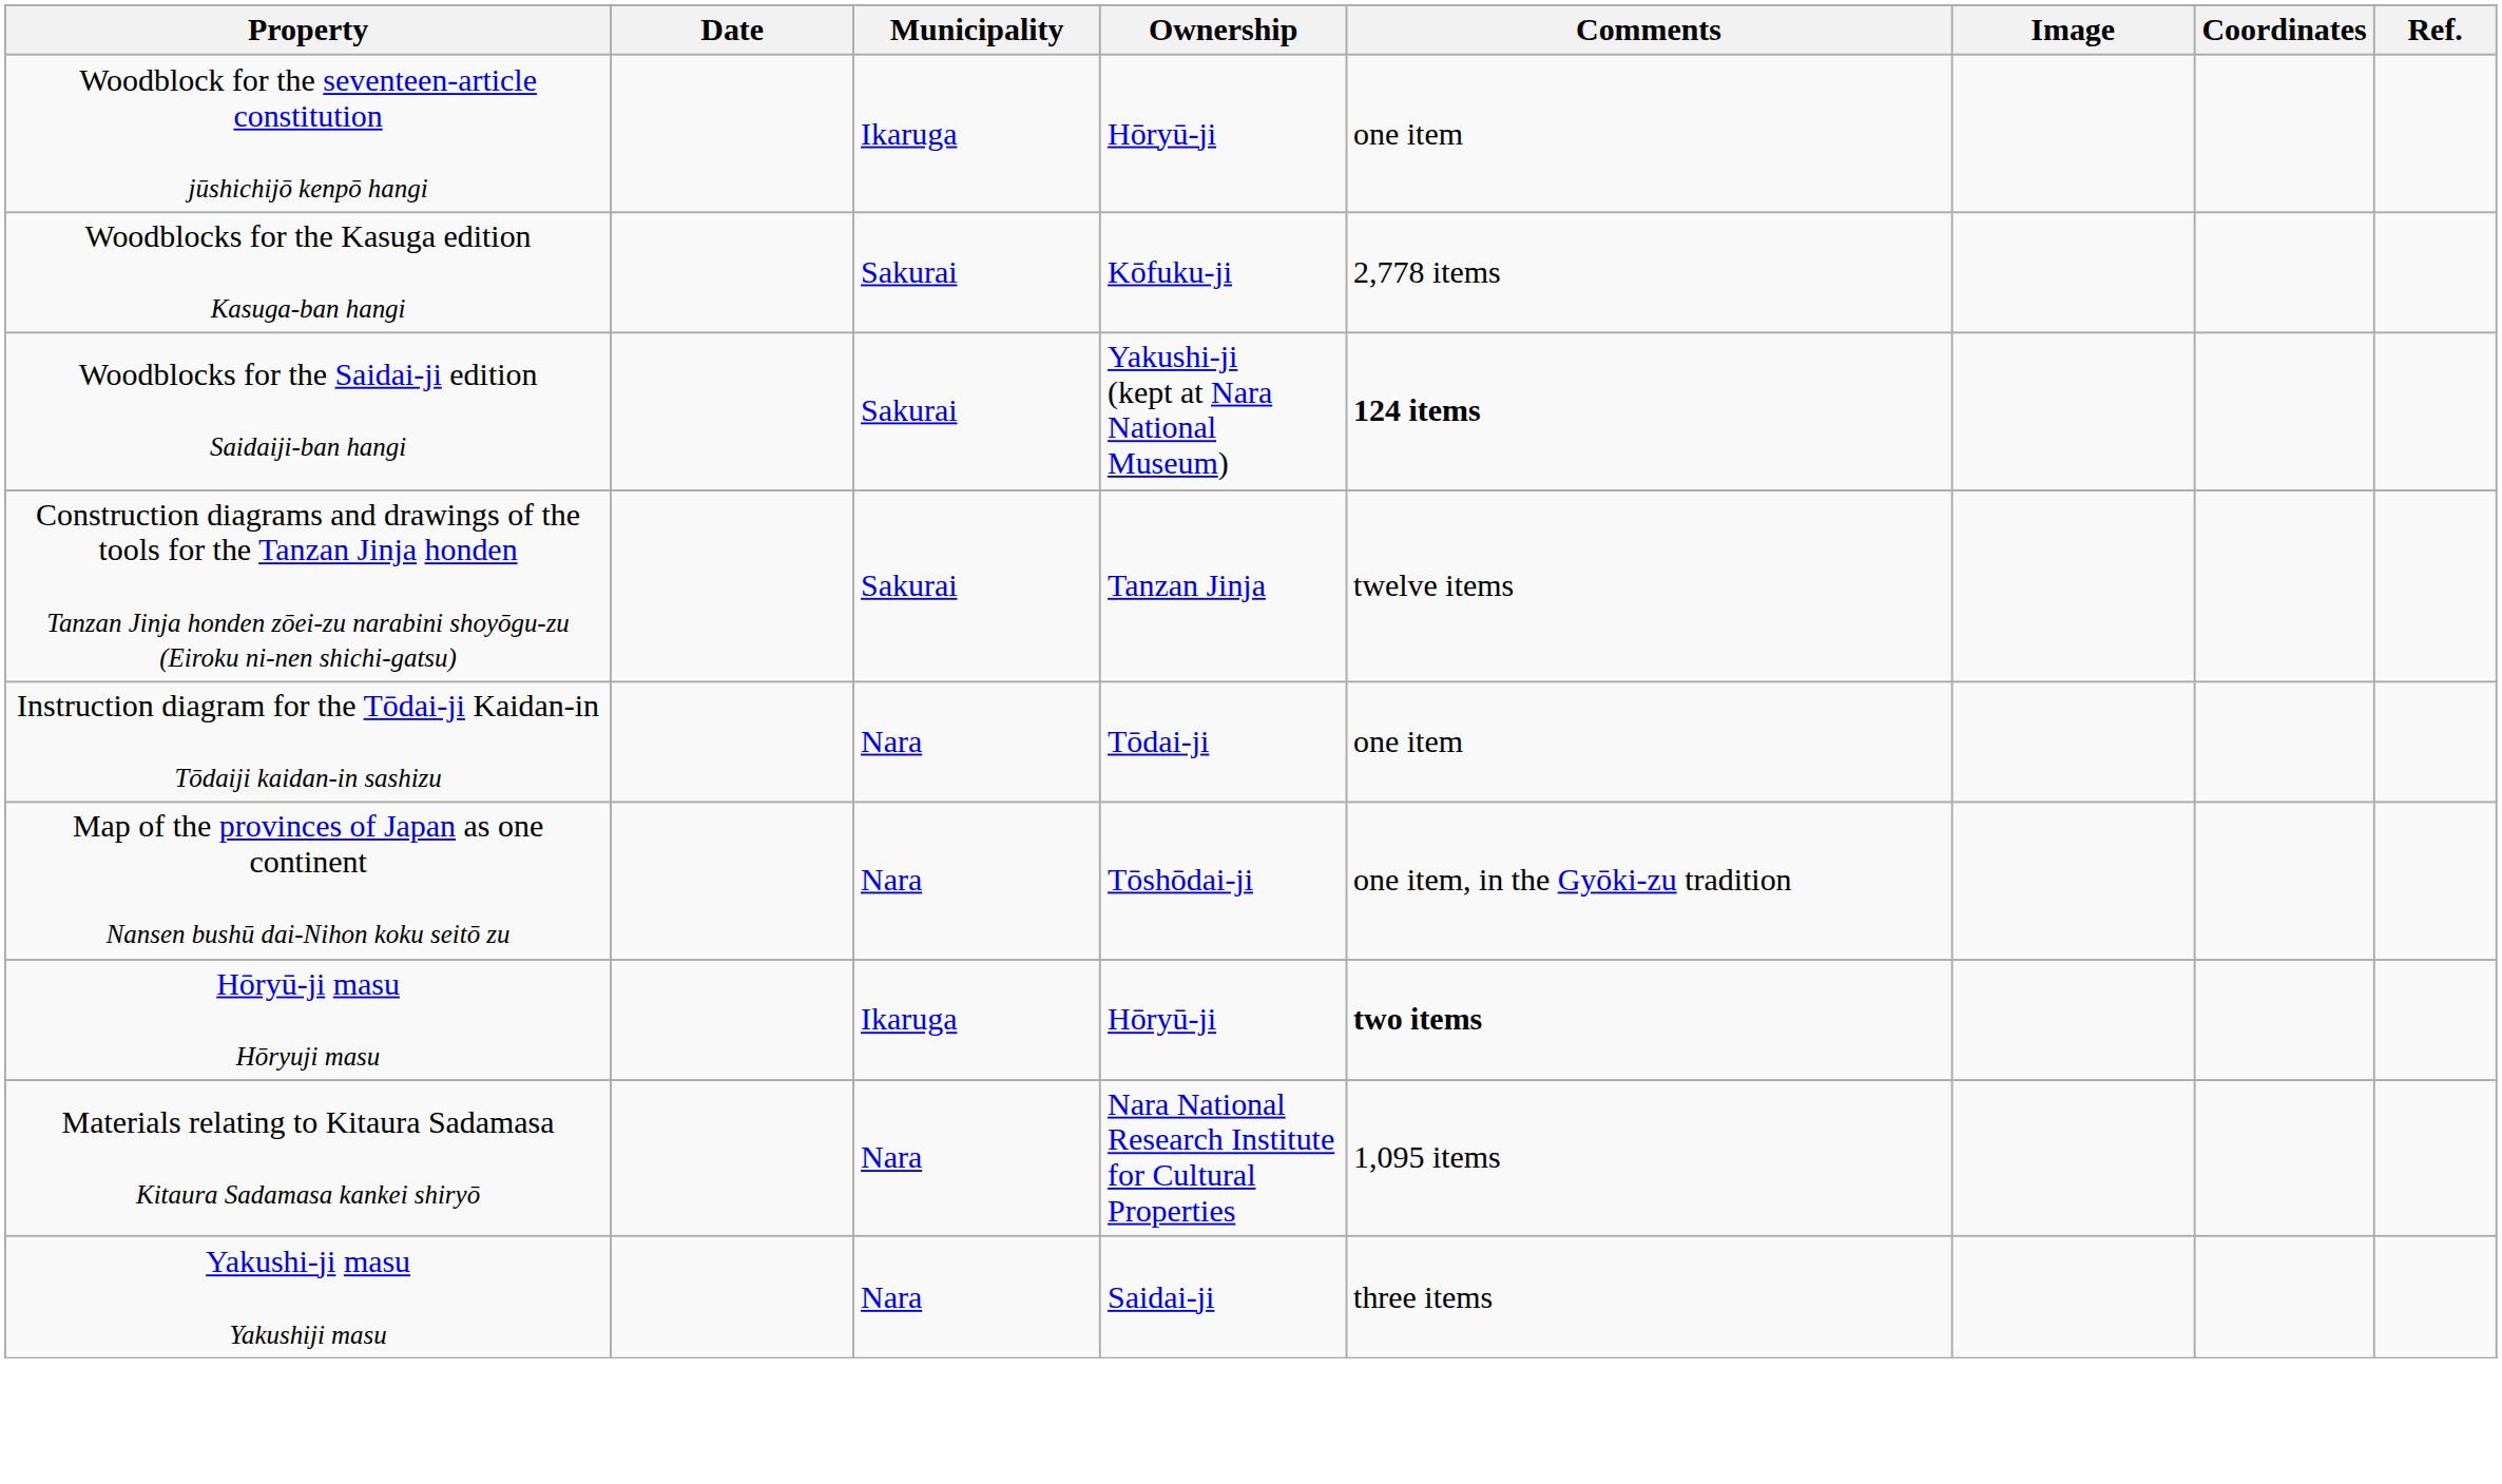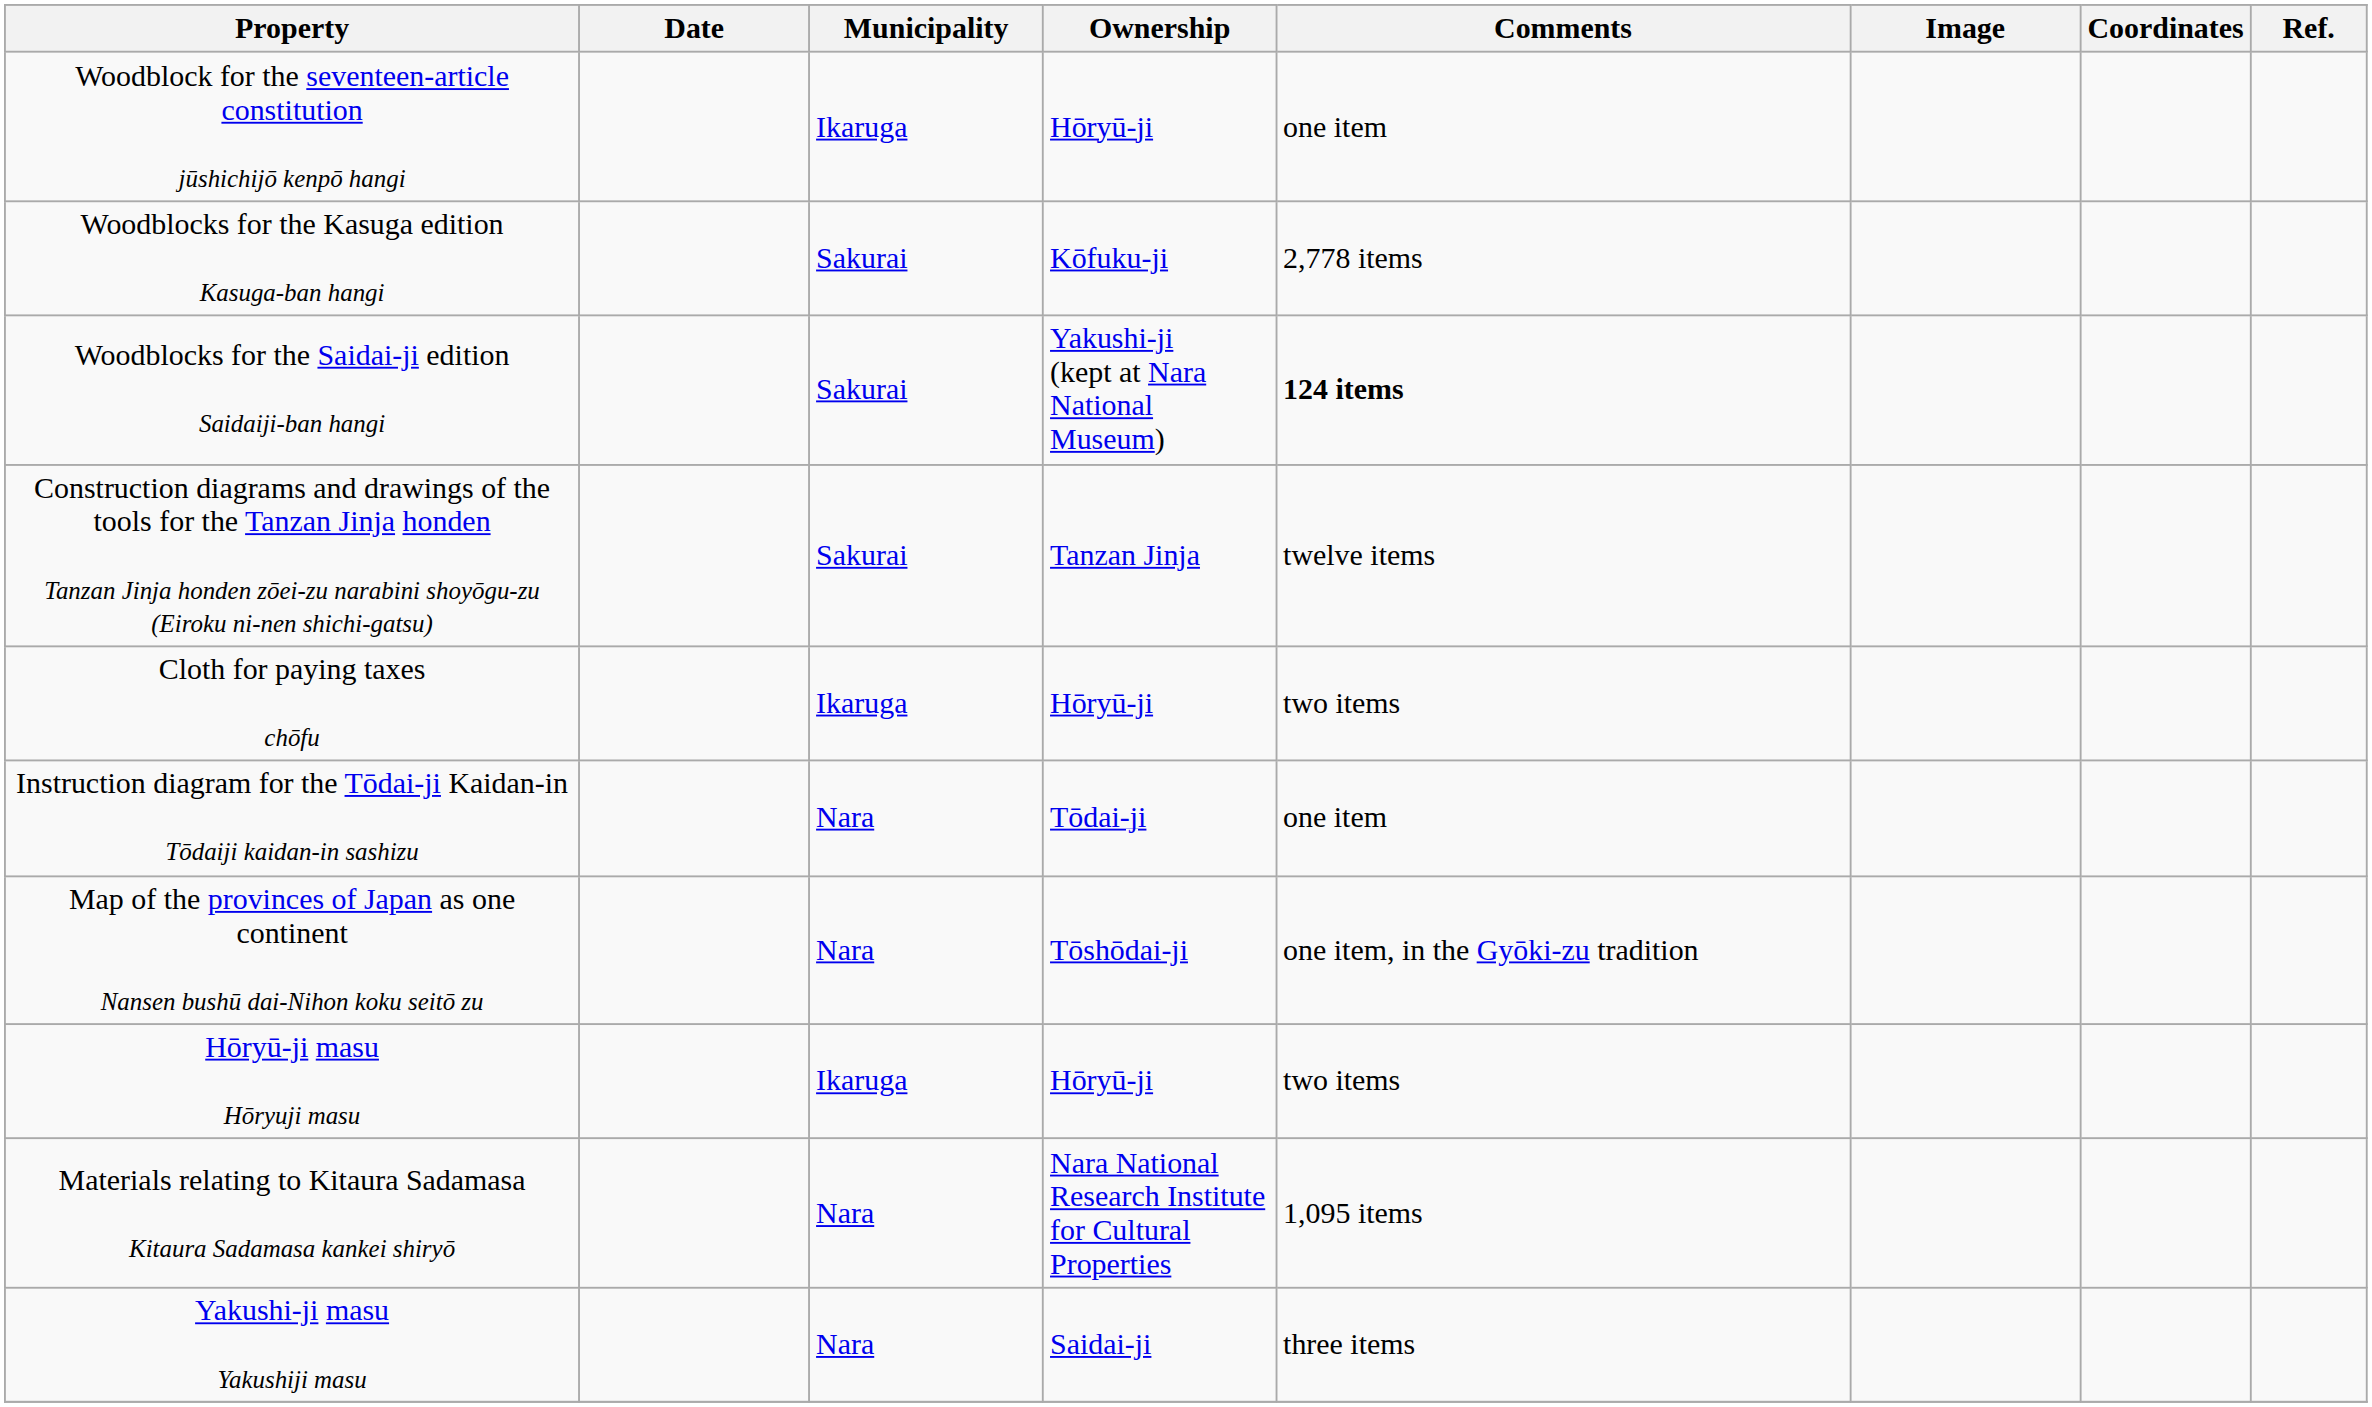+ row: Cloth for paying taxes chōfu | Ikaruga | Hōryū-ji | two items
Hōryū-ji masu Hōryuji masu | Comments: bold -> normal
